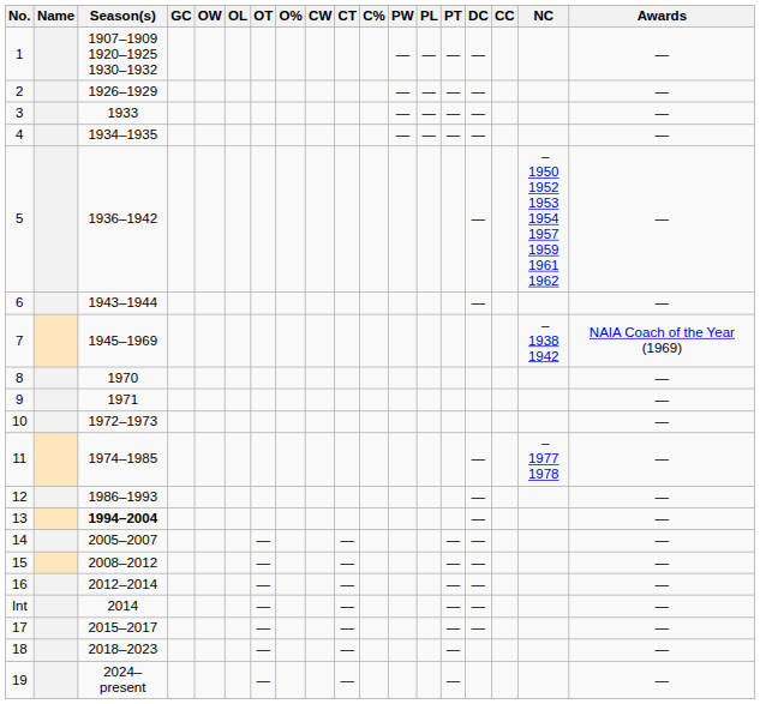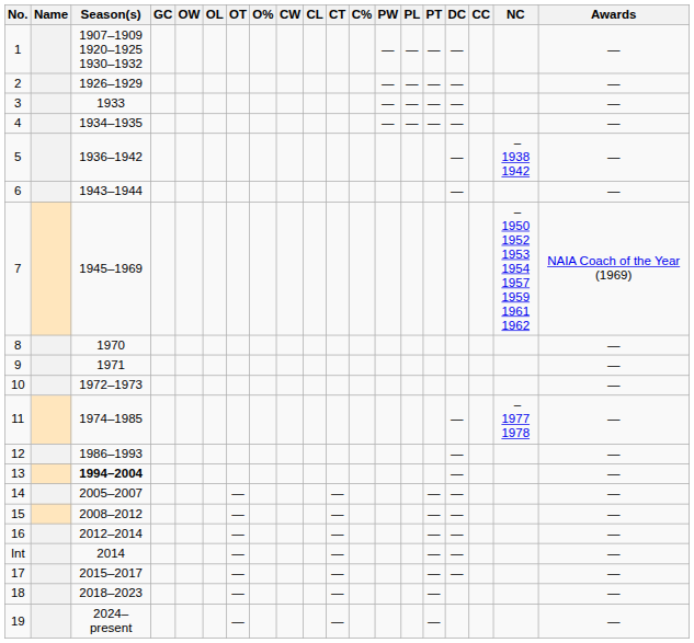+ column: CL
5 | NC: – 1950 1952 1953 1954 1957 1959 1961 1962 -> – 1938 1942
7 | NC: – 1938 1942 -> – 1950 1952 1953 1954 1957 1959 1961 1962
